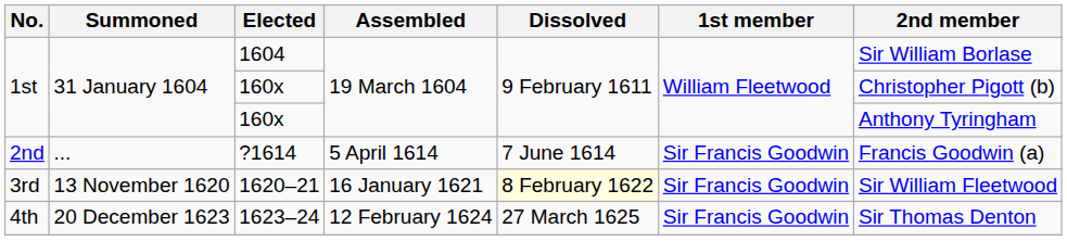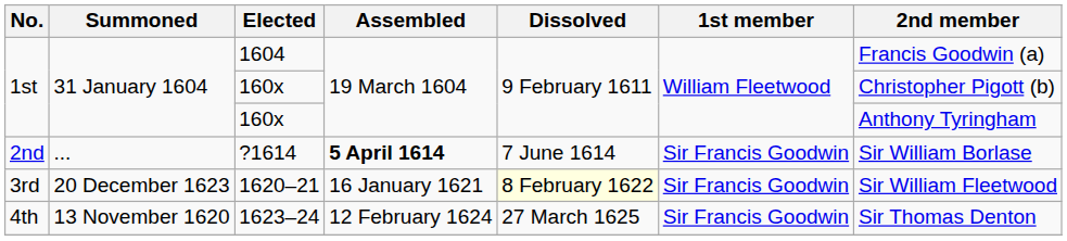1604 | 2nd member: Sir William Borlase -> Francis Goodwin (a)
?1614 | Assembled: normal -> bold
?1614 | 2nd member: Francis Goodwin (a) -> Sir William Borlase
1620–21 | Summoned: 13 November 1620 -> 20 December 1623
1623–24 | Summoned: 20 December 1623 -> 13 November 1620
